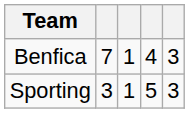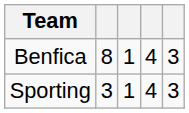Benfica | column 2: 7 -> 8
Sporting | column 4: 5 -> 4
